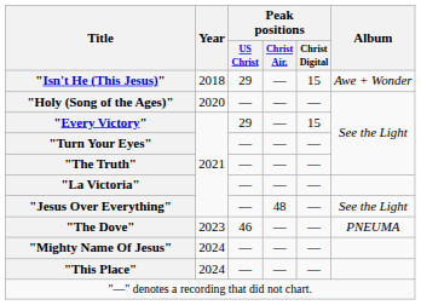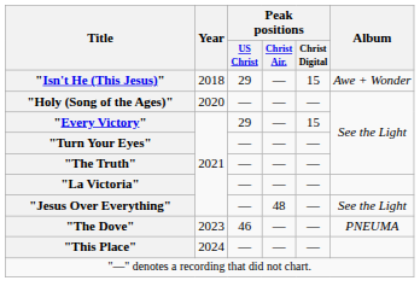- row: "Mighty Name Of Jesus" | 2024 | — | — | —
